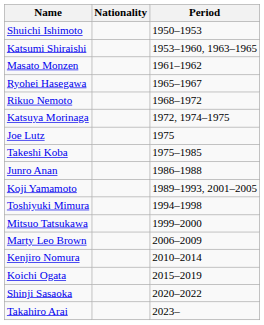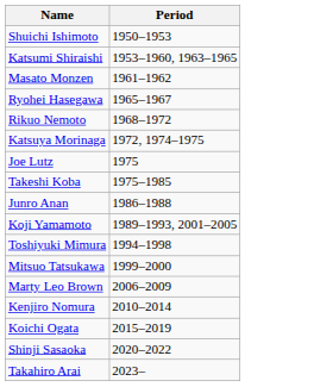- column: Nationality
